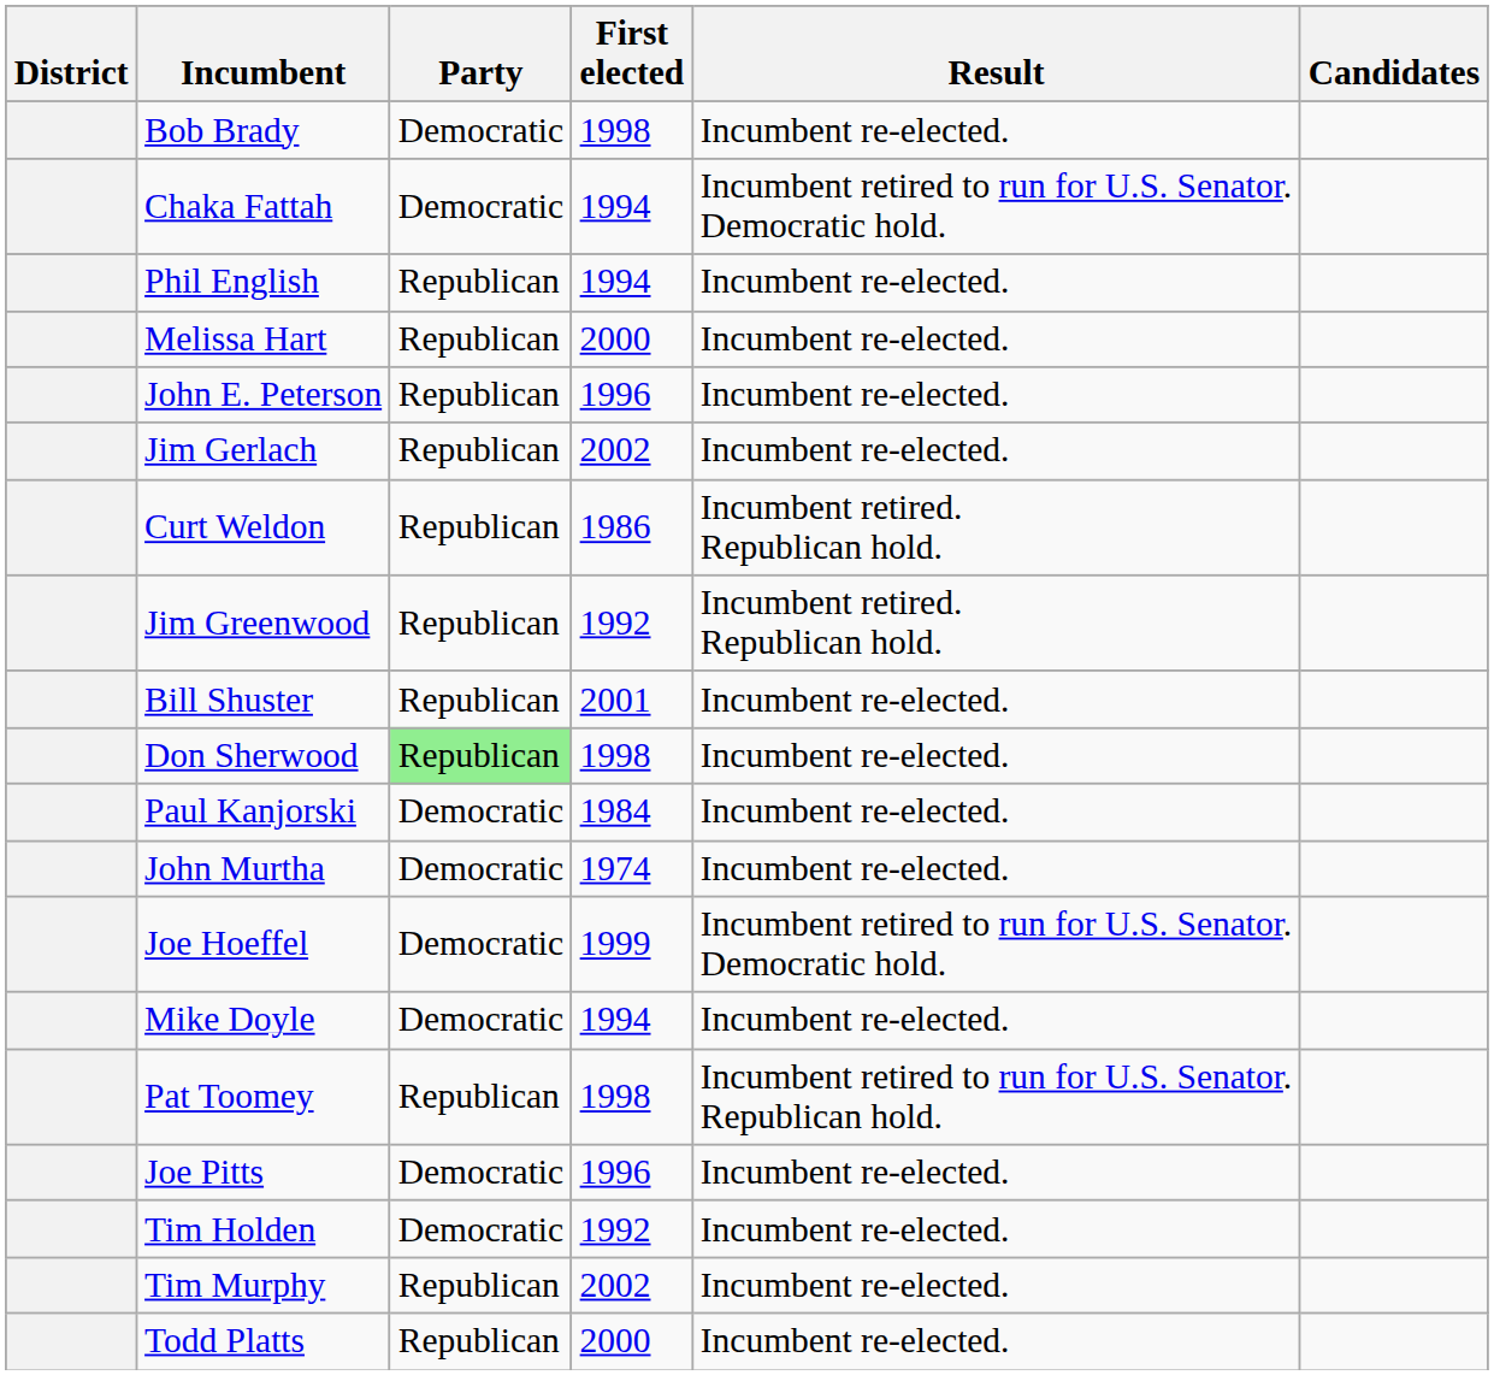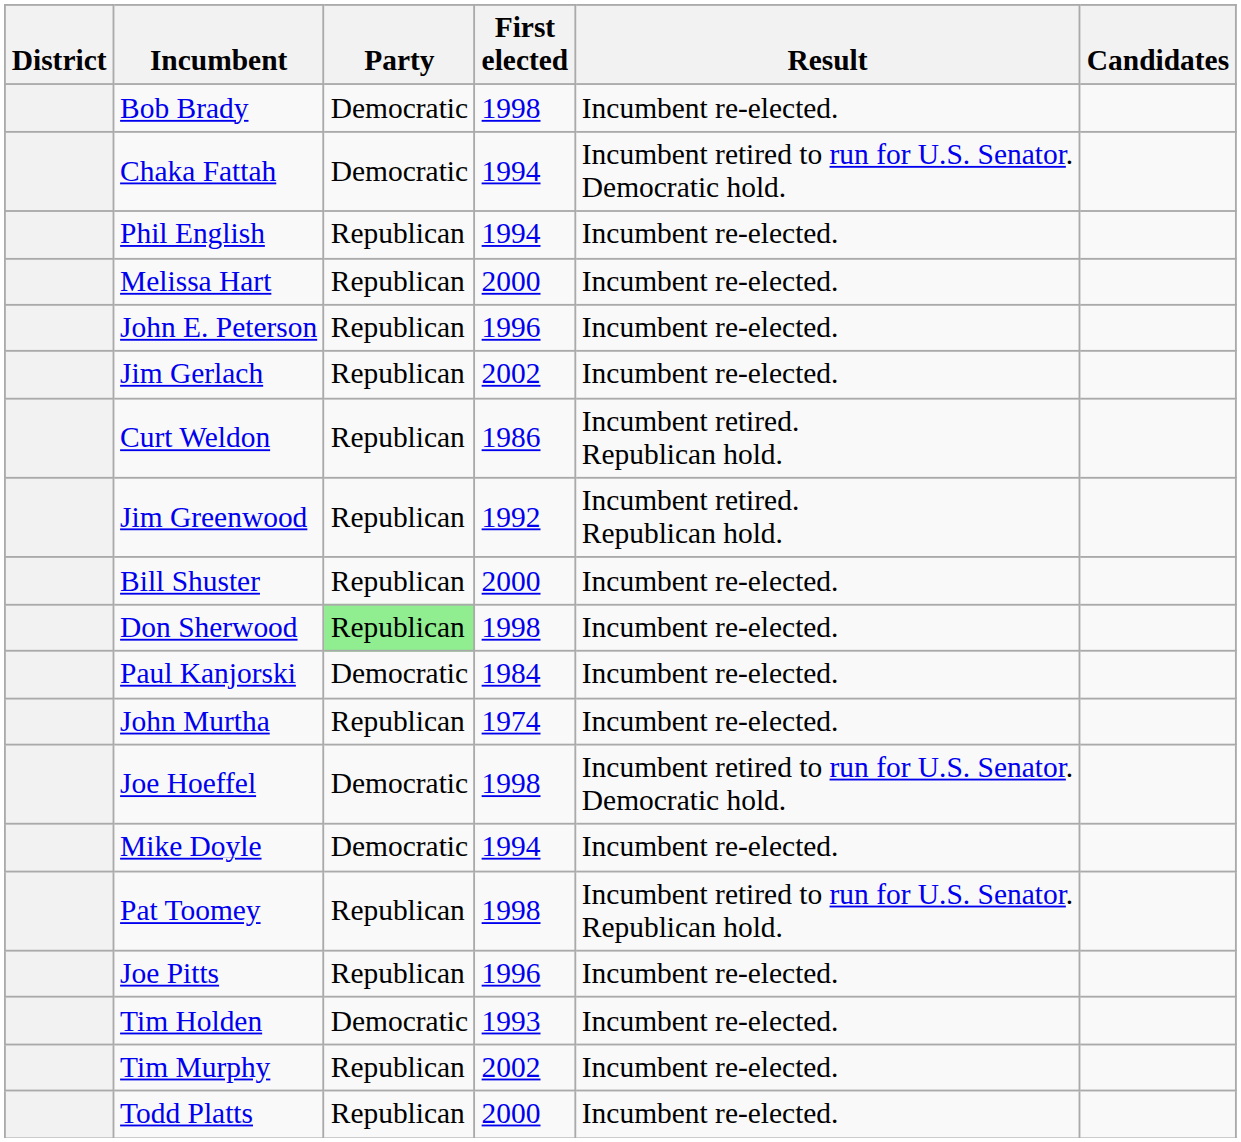Bill Shuster | First elected: 2001 -> 2000
John Murtha | Party: Democratic -> Republican
Joe Hoeffel | First elected: 1999 -> 1998
Joe Pitts | Party: Democratic -> Republican
Tim Holden | First elected: 1992 -> 1993
